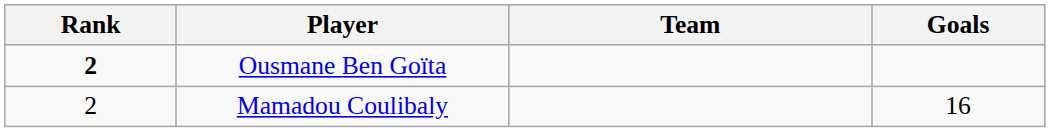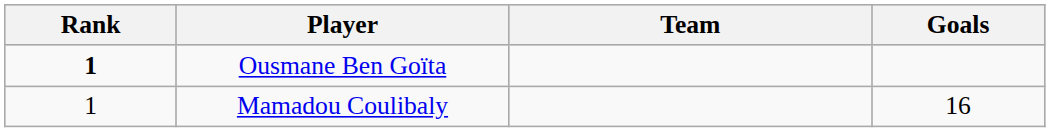Ousmane Ben Goïta | Rank: 2 -> 1
Mamadou Coulibaly | Rank: 2 -> 1
